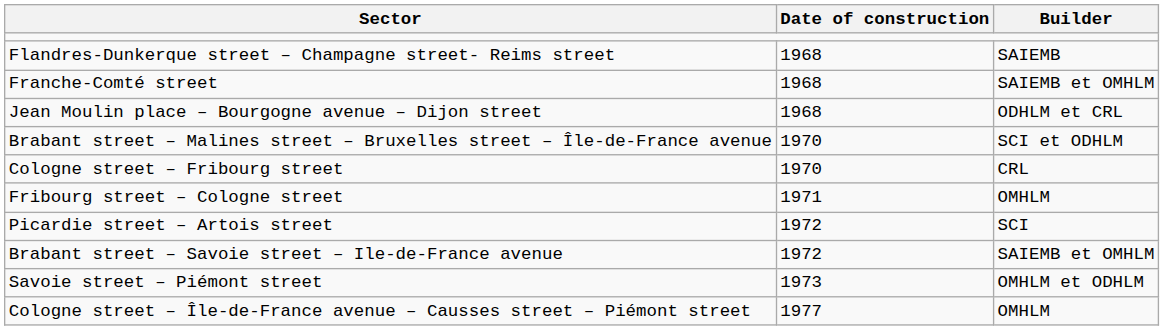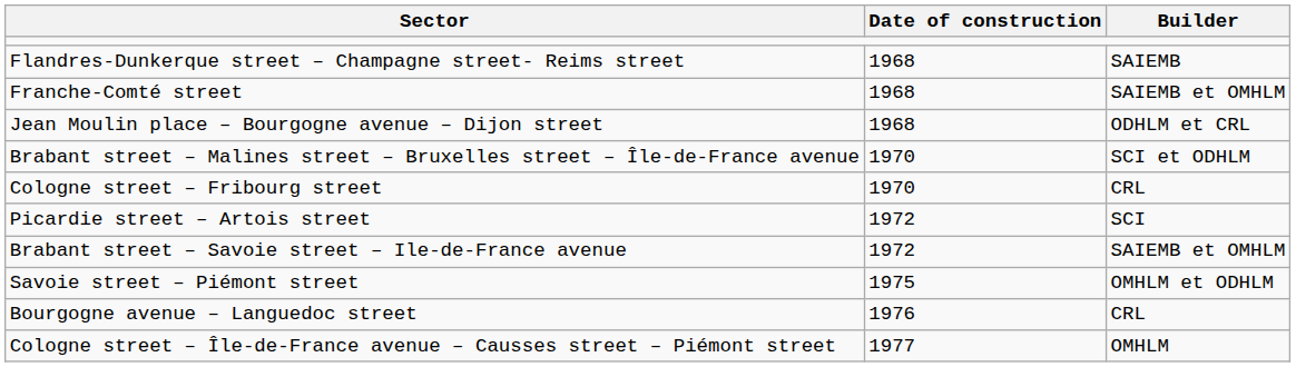- row: Fribourg street – Cologne street | 1971 | OMHLM
Savoie street – Piémont street | Date of construction: 1973 -> 1975
+ row: Bourgogne avenue – Languedoc street | 1976 | CRL
